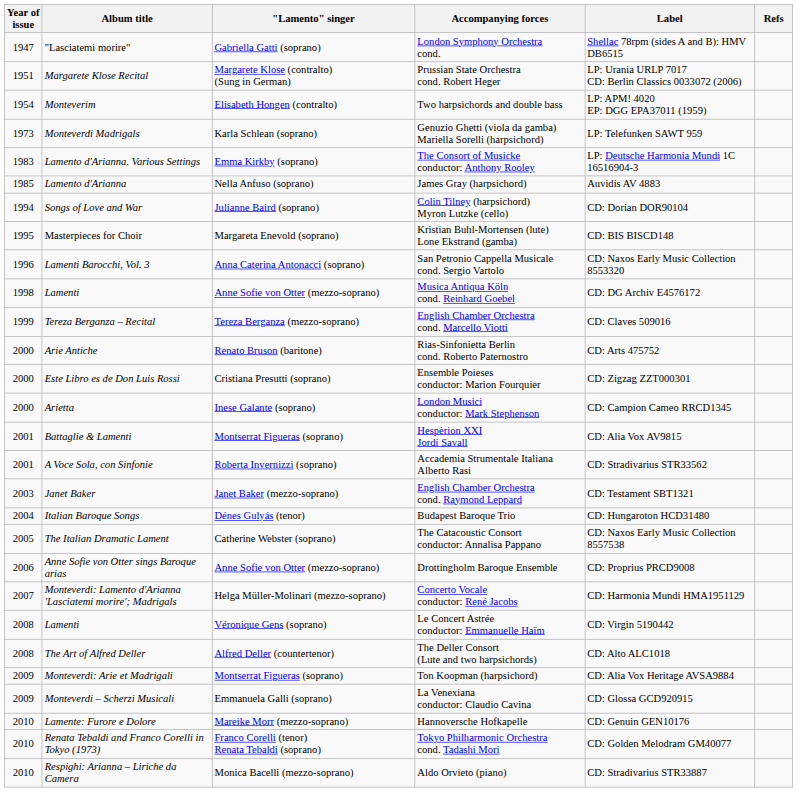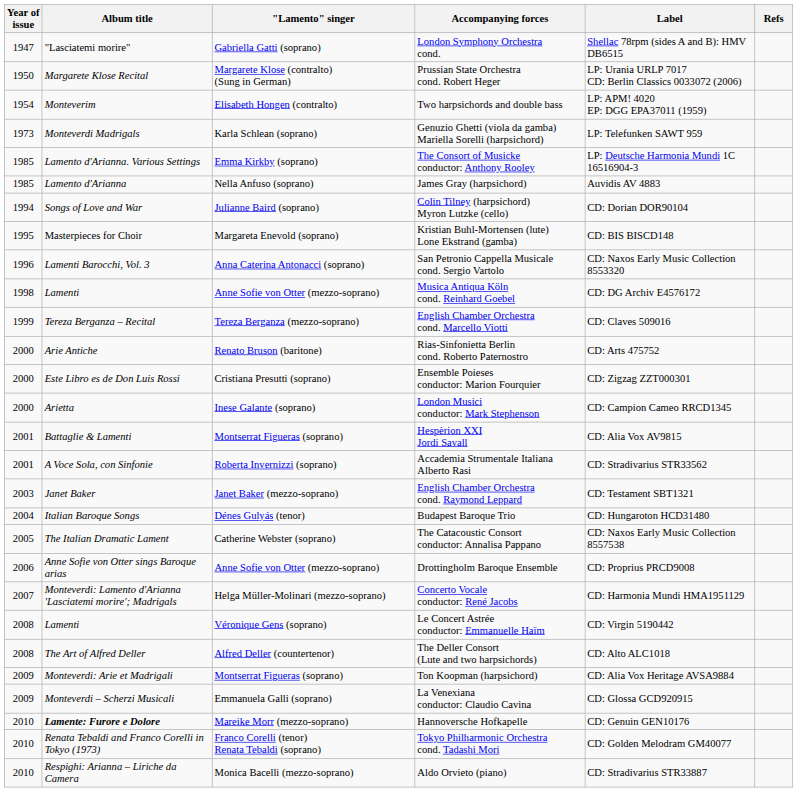Prussian State Orchestra cond. Robert Heger | Year of issue: 1951 -> 1950
The Consort of Musicke conductor: Anthony Rooley | Year of issue: 1983 -> 1985
Hannoversche Hofkapelle | Album title: normal -> bold
